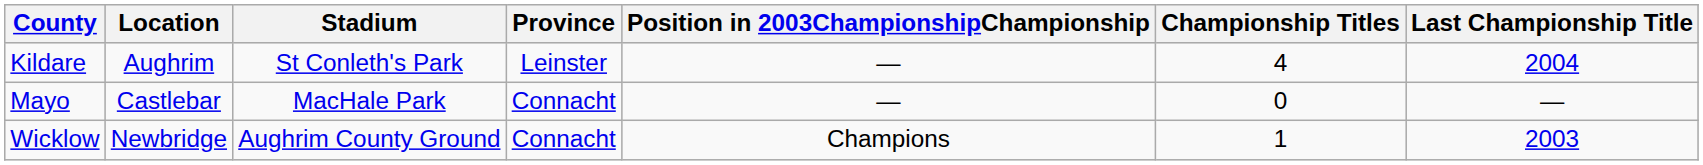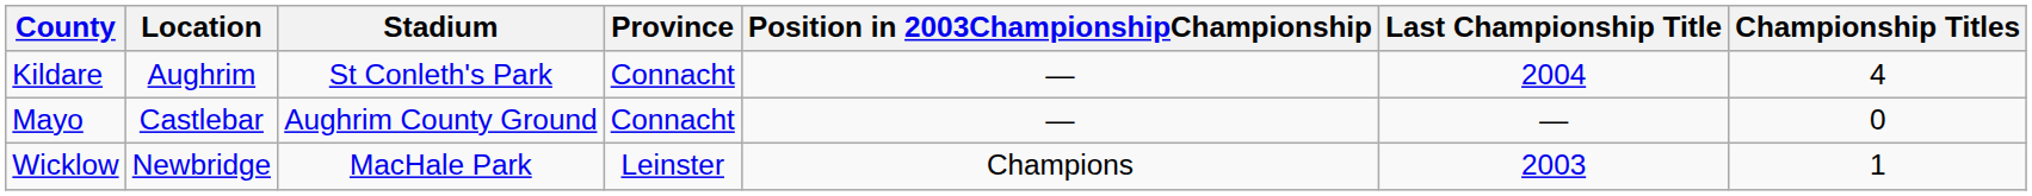columns swapped: Championship Titles <-> Last Championship Title
Kildare | Province: Leinster -> Connacht
Mayo | Stadium: MacHale Park -> Aughrim County Ground
Wicklow | Stadium: Aughrim County Ground -> MacHale Park
Wicklow | Province: Connacht -> Leinster
